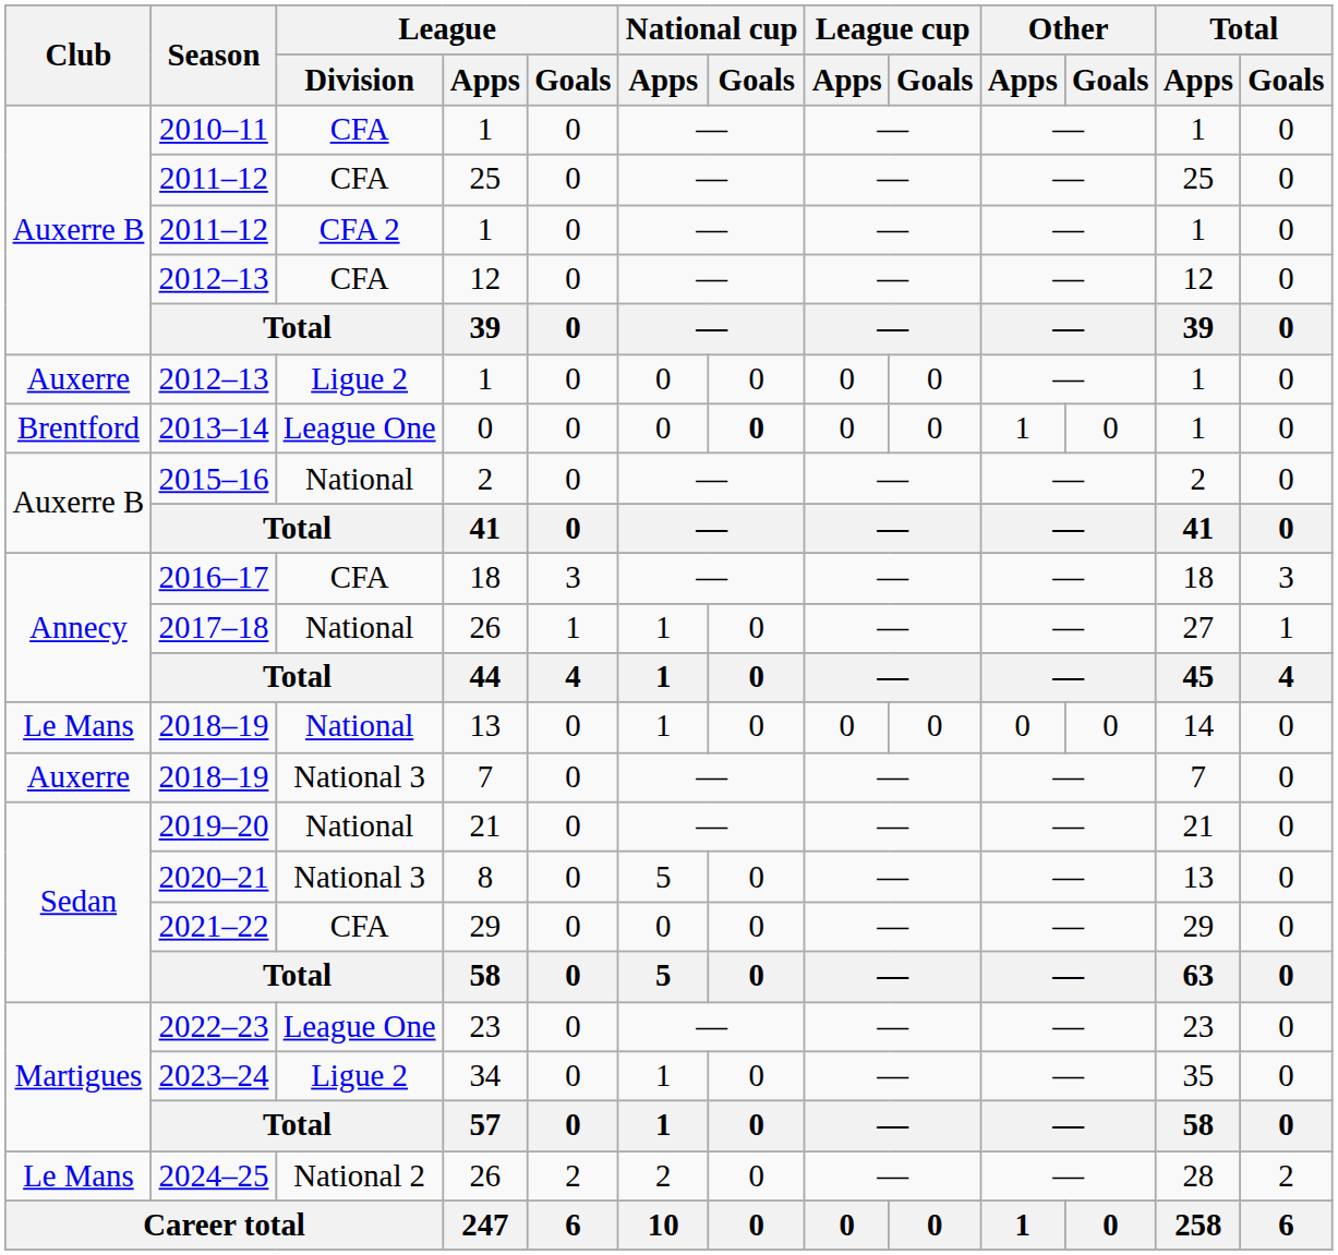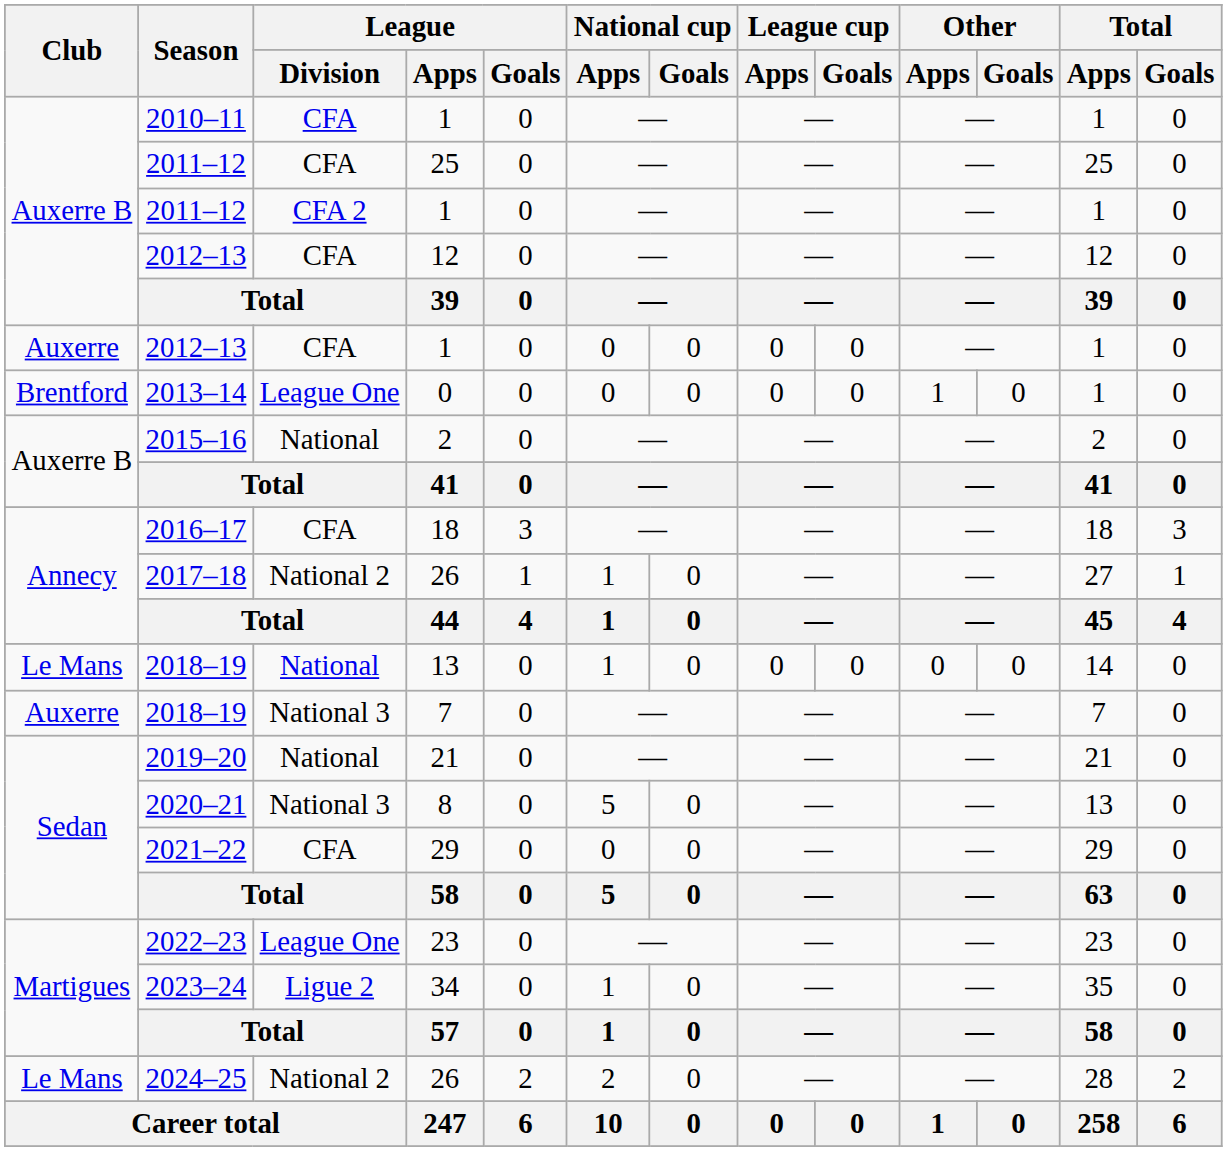2012–13 / 1 | League / Division: Ligue 2 -> CFA
2013–14 | National cup / Goals: bold -> normal
2017–18 | League / Division: National -> National 2
